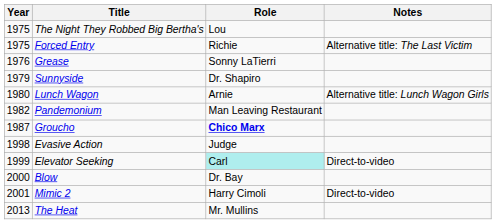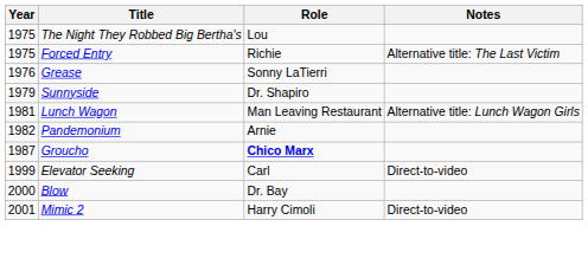Lunch Wagon | Year: 1980 -> 1981
Lunch Wagon | Role: Arnie -> Man Leaving Restaurant
Pandemonium | Role: Man Leaving Restaurant -> Arnie
- row: 1998 | Evasive Action | Judge
Elevator Seeking | Role: paleturquoise background -> no background
- row: 2013 | The Heat | Mr. Mullins
